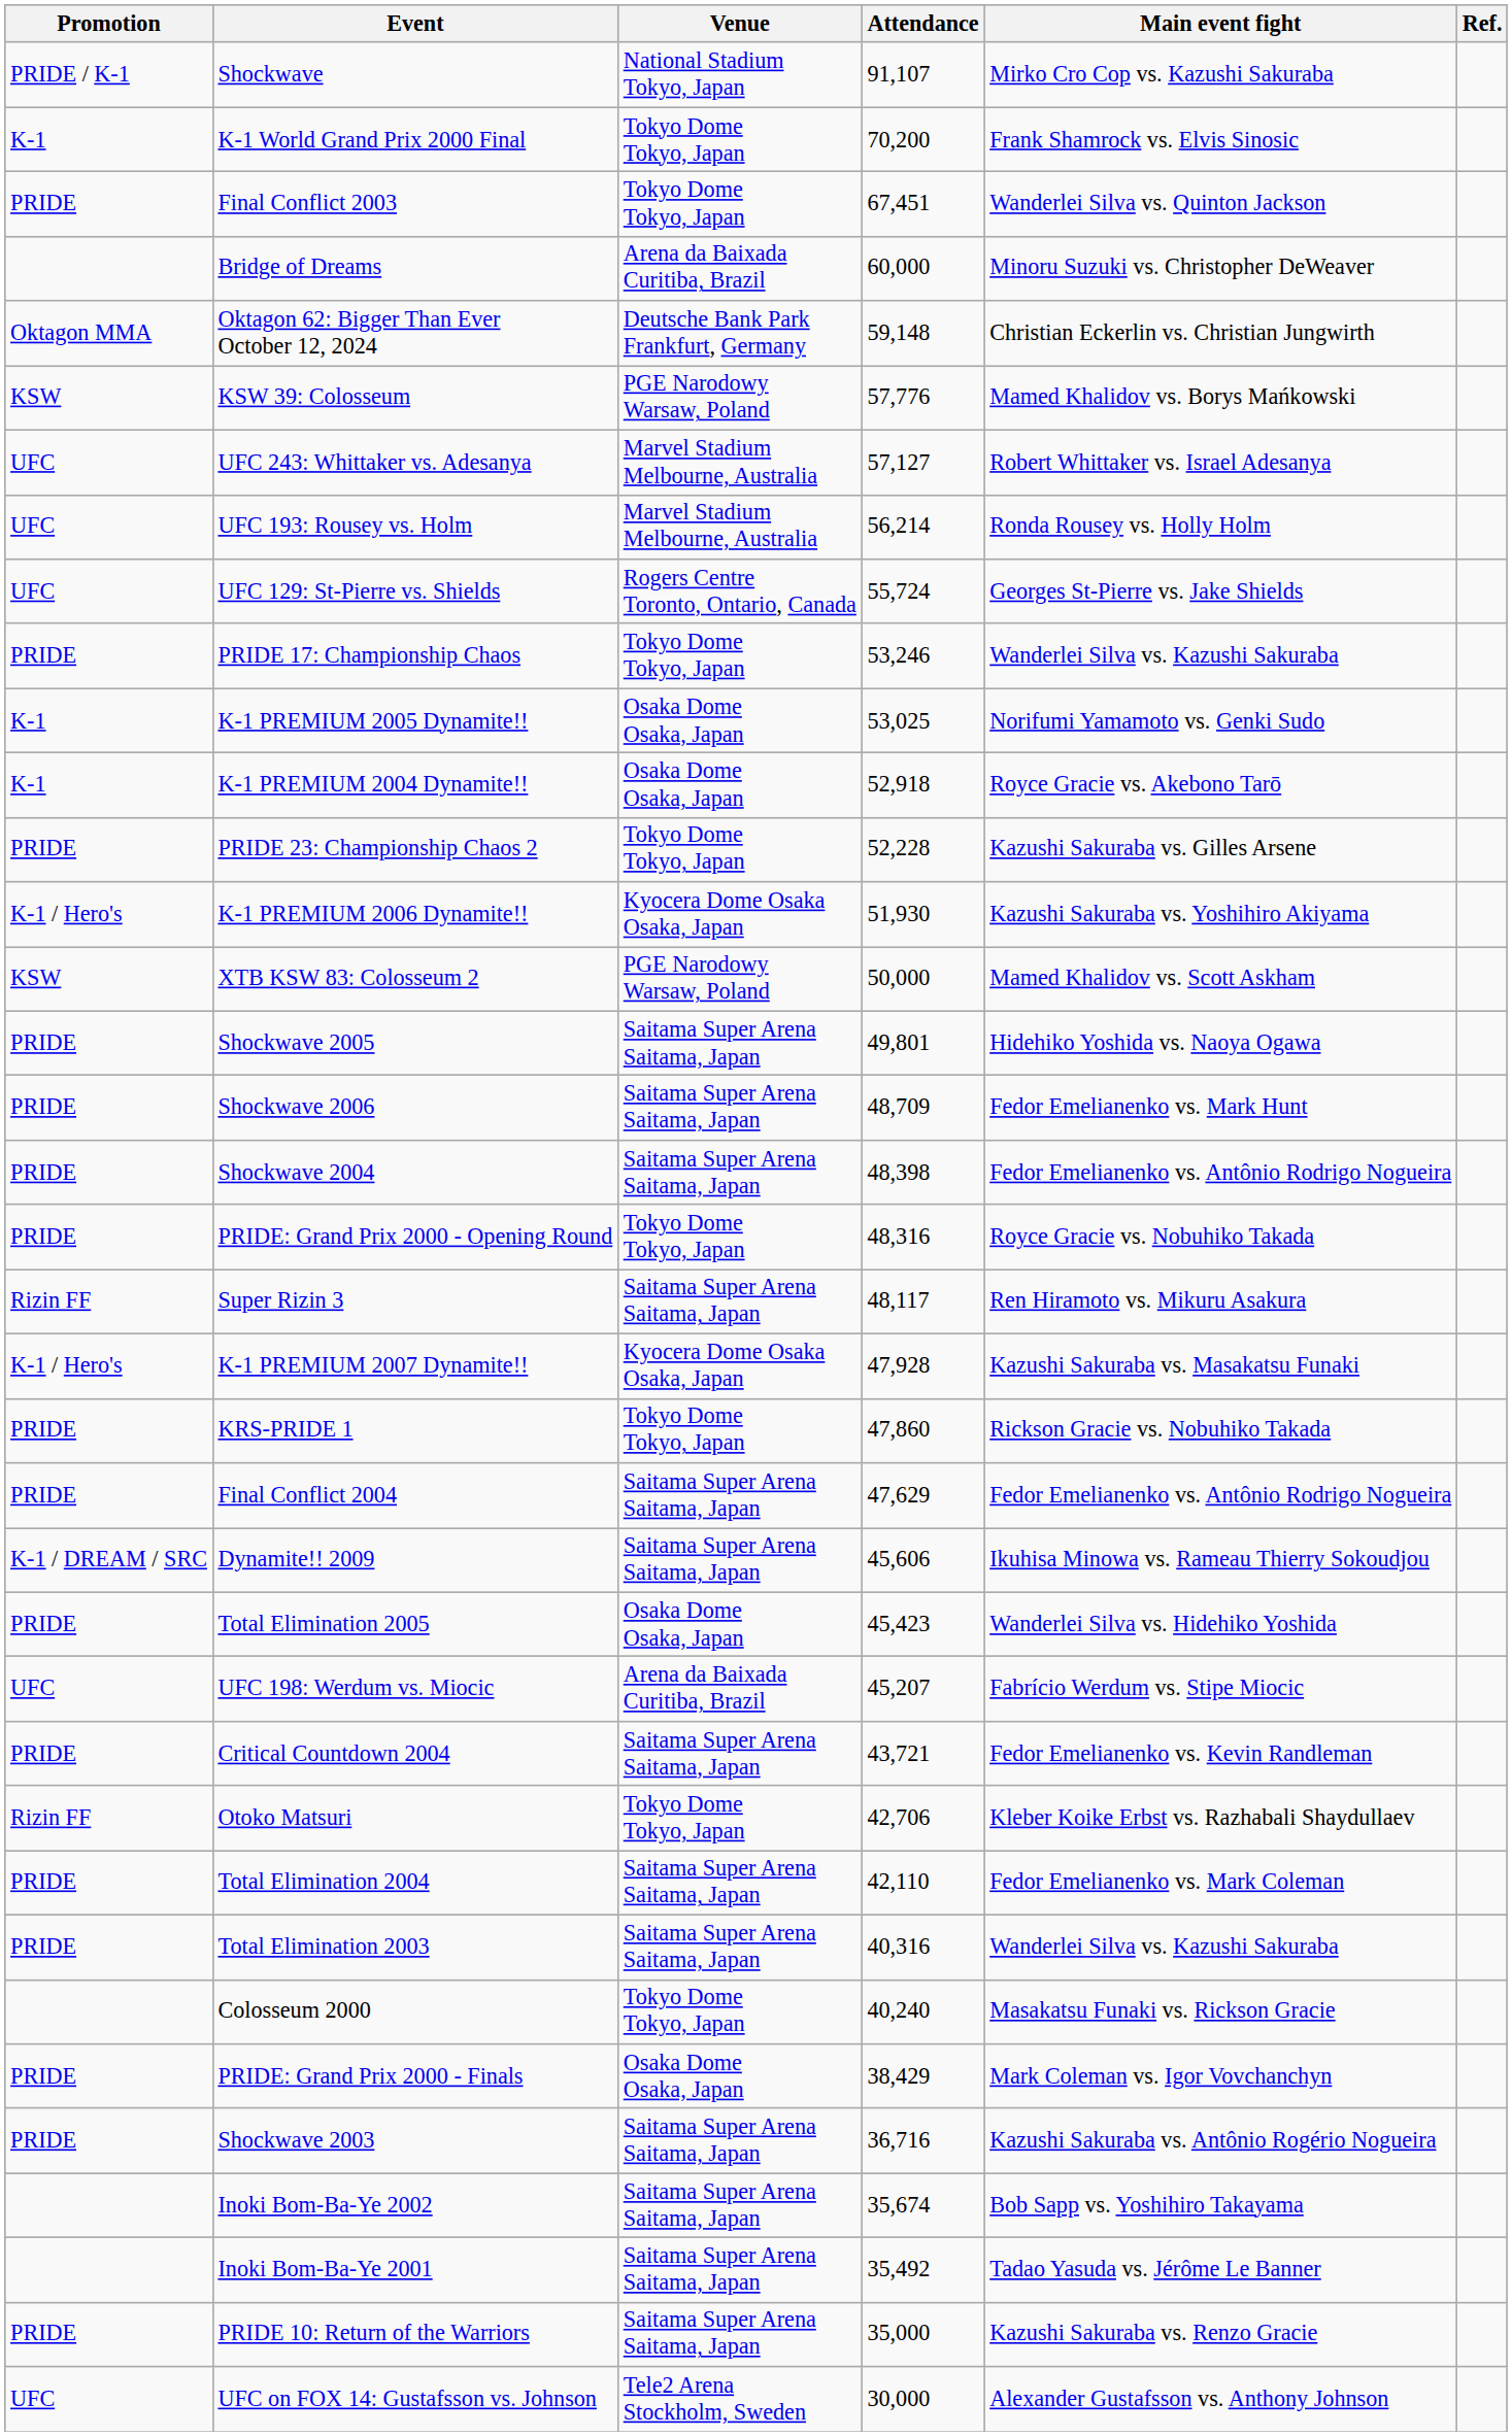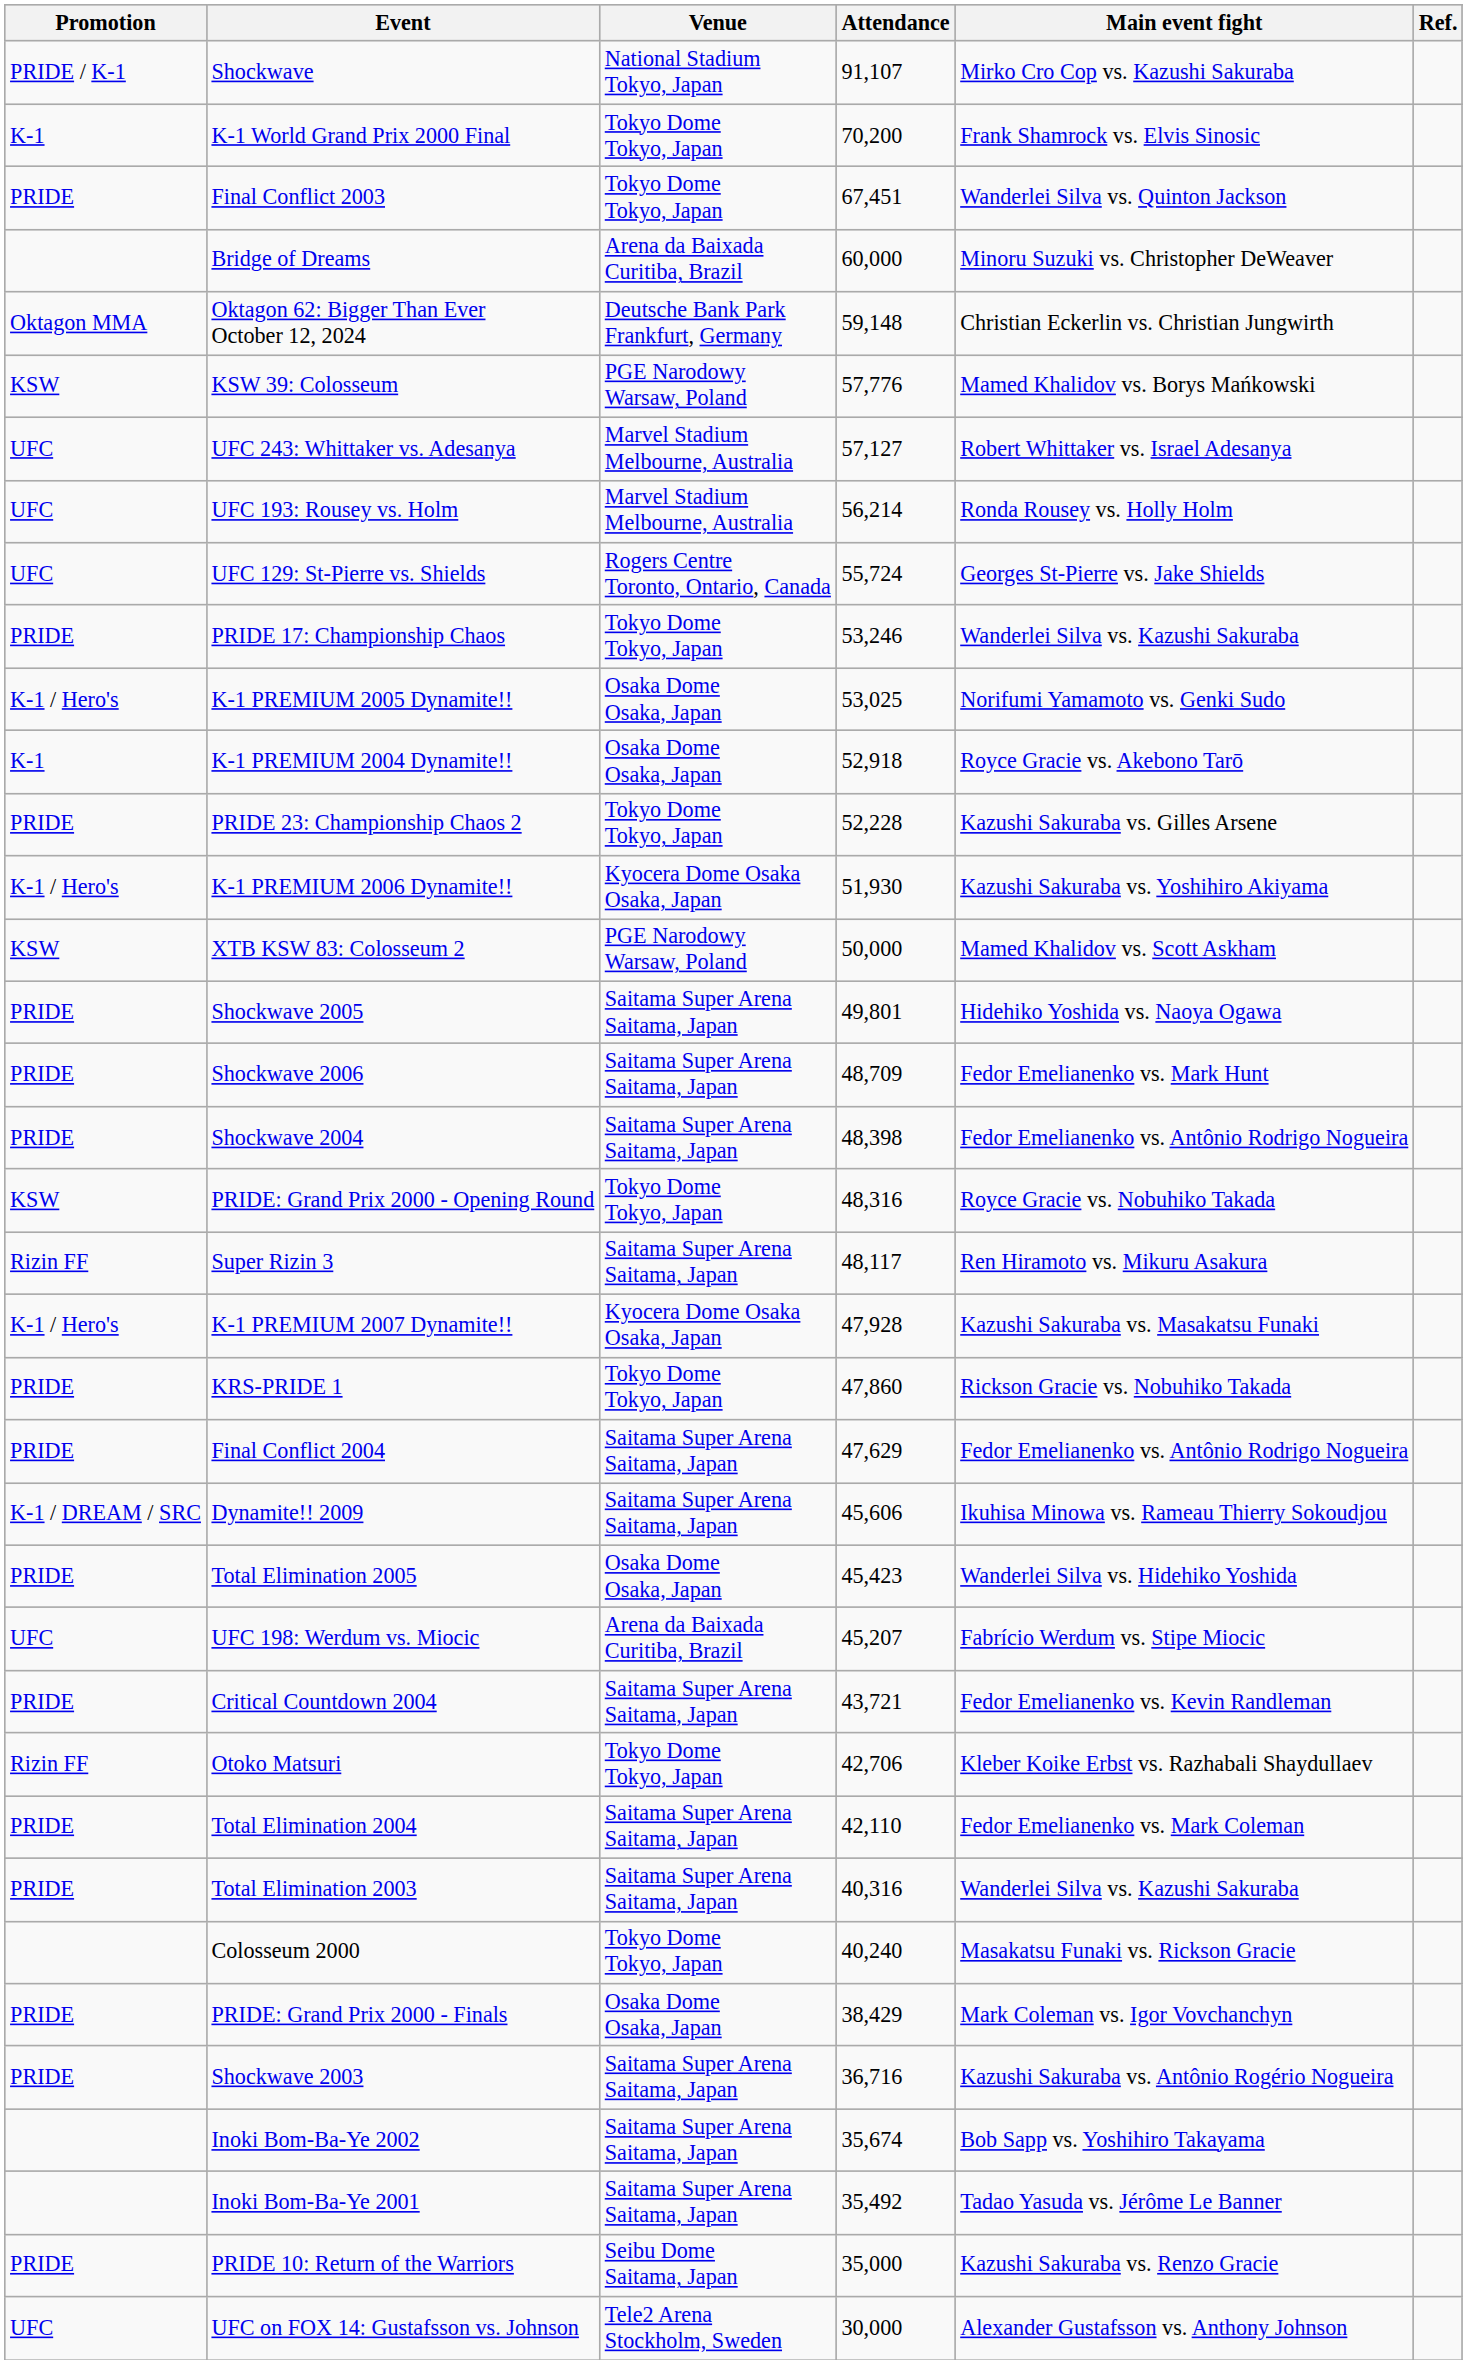K-1 PREMIUM 2005 Dynamite!! | Promotion: K-1 -> K-1 / Hero's
PRIDE: Grand Prix 2000 - Opening Round | Promotion: PRIDE -> KSW
PRIDE 10: Return of the Warriors | Venue: Saitama Super Arena Saitama, Japan -> Seibu Dome Saitama, Japan
